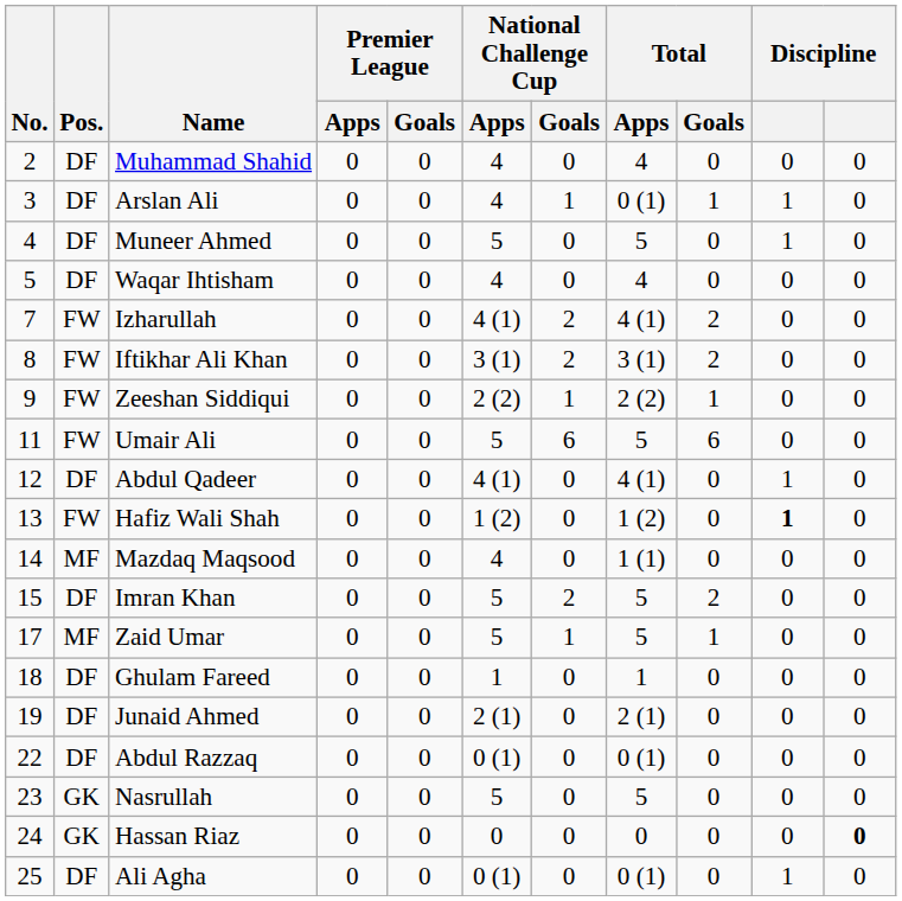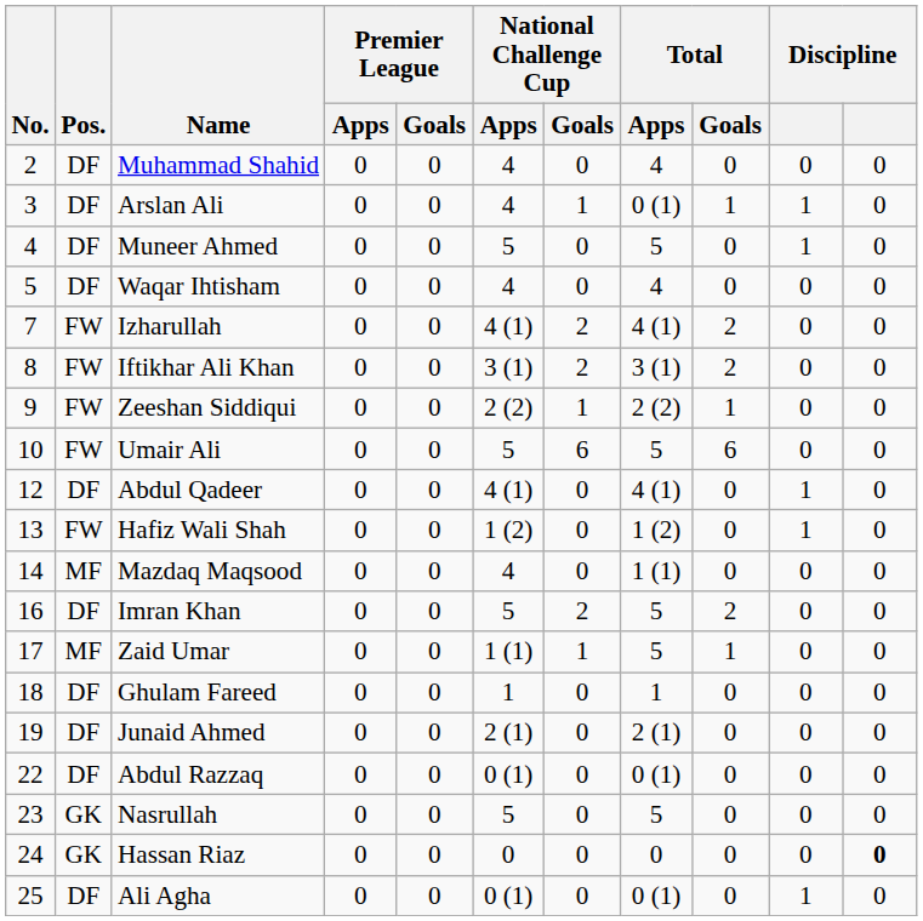Umair Ali | No.: 11 -> 10
Hafiz Wali Shah | column 10: bold -> normal
Imran Khan | No.: 15 -> 16
Zaid Umar | National Challenge Cup / Apps: 5 -> 1 (1)
